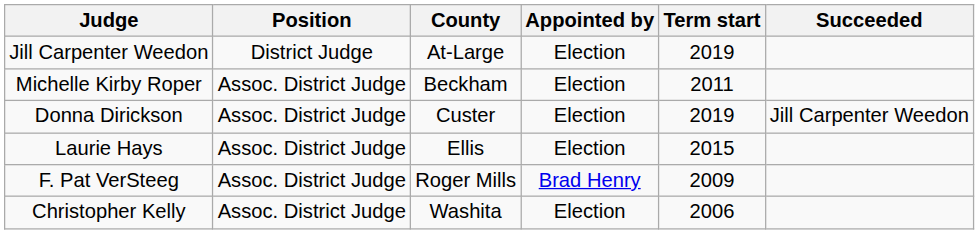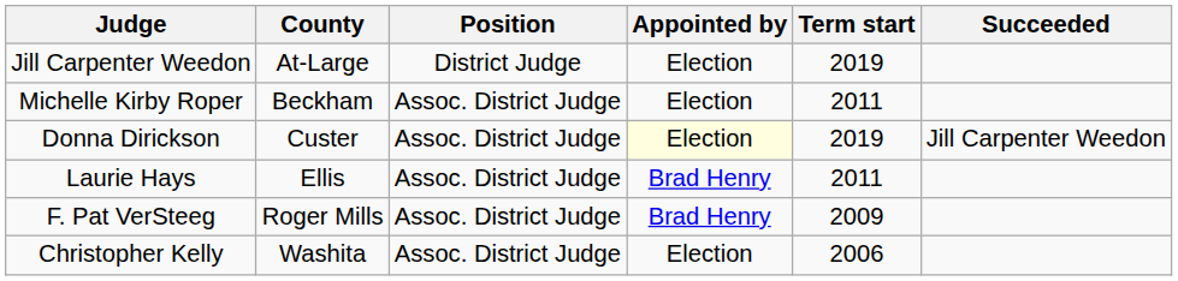columns swapped: Position <-> County
Donna Dirickson | Appointed by: no background -> lightyellow background
Laurie Hays | Appointed by: Election -> Brad Henry
Laurie Hays | Term start: 2015 -> 2011
